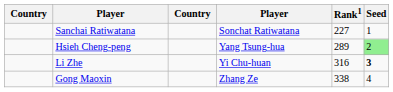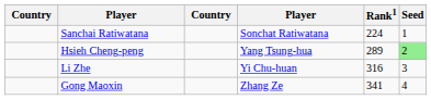Sanchai Ratiwatana | Rank1: 227 -> 224
Li Zhe | Seed: bold -> normal
Gong Maoxin | Rank1: 338 -> 341
